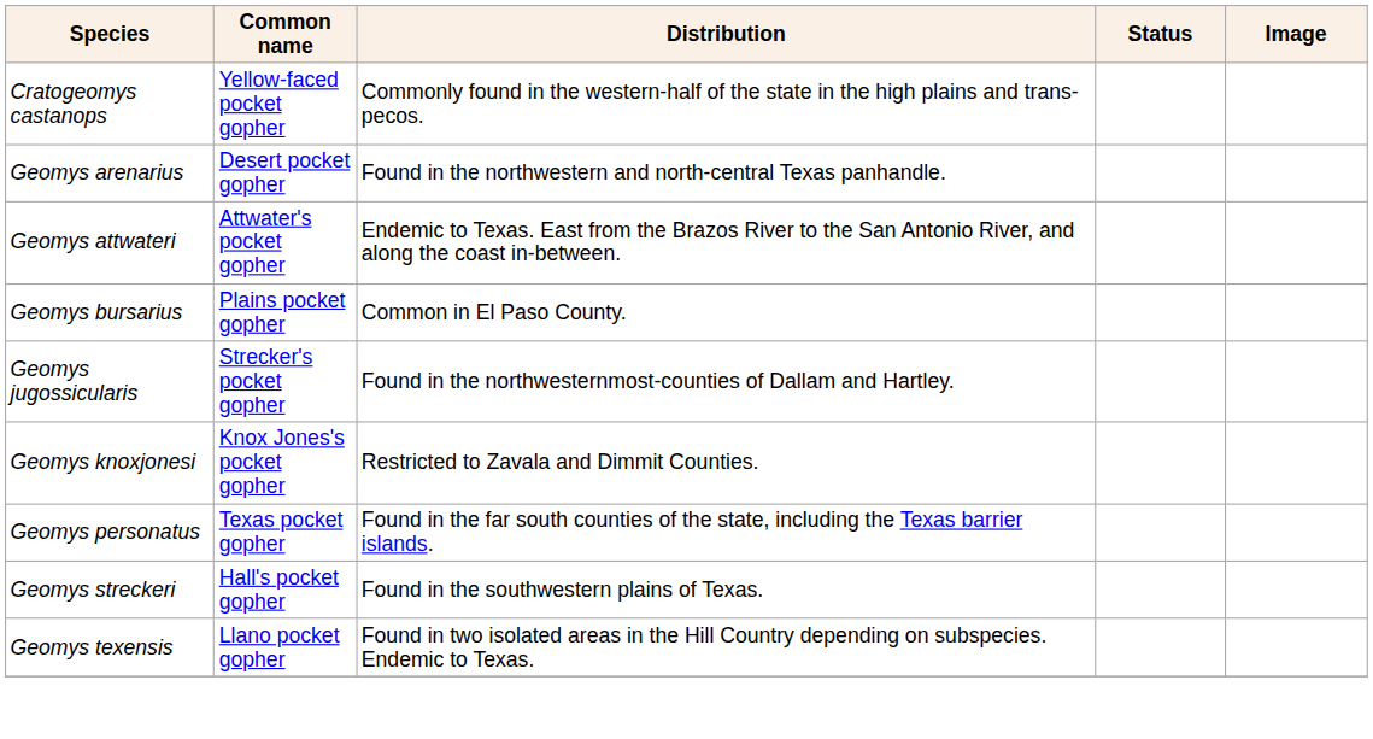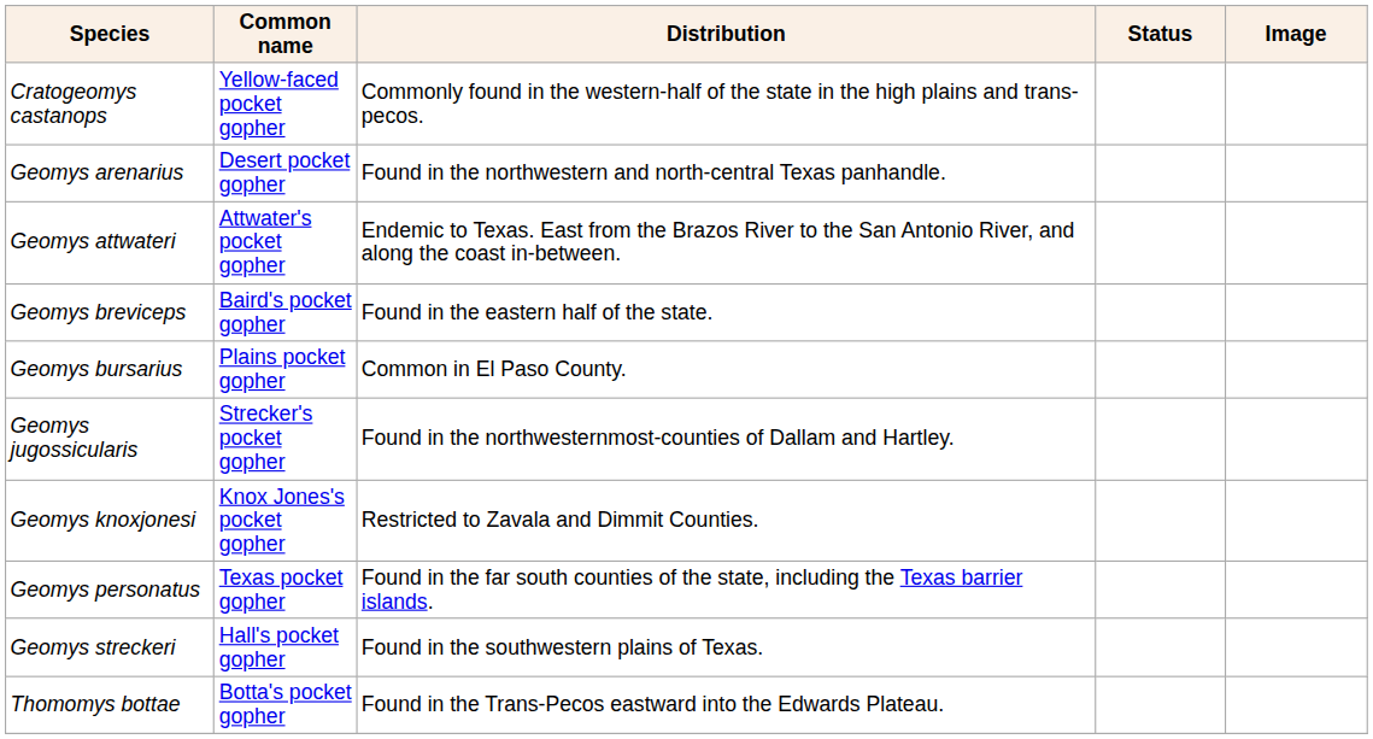+ row: Geomys breviceps | Baird's pocket gopher | Found in the eastern half of the state.
- row: Geomys texensis | Llano pocket gopher | Found in two isolated areas in the Hill Country depending on subspecies. Endemic to Texas.
+ row: Thomomys bottae | Botta's pocket gopher | Found in the Trans-Pecos eastward into the Edwards Plateau.
